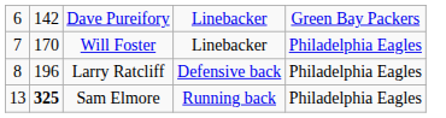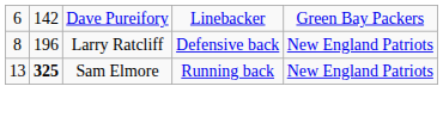- row: 7 | 170 | Will Foster | Linebacker | Philadelphia Eagles
Larry Ratcliff | column 5: Philadelphia Eagles -> New England Patriots
Sam Elmore | column 5: Philadelphia Eagles -> New England Patriots
